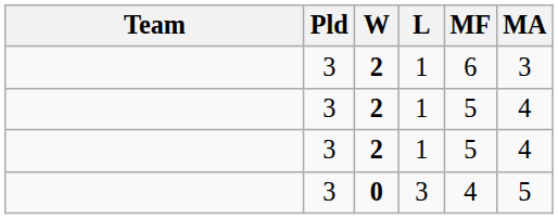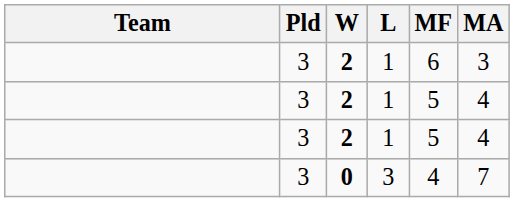0 | MA: 5 -> 7
